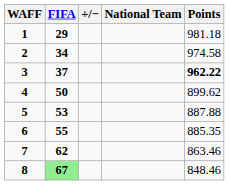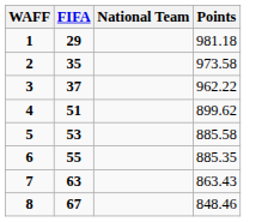- column: +/−
2 | FIFA: 34 -> 35
2 | Points: 974.58 -> 973.58
3 | Points: bold -> normal
4 | FIFA: 50 -> 51
5 | Points: 887.88 -> 885.58
7 | FIFA: 62 -> 63
7 | Points: 863.46 -> 863.43
8 | FIFA: lightgreen background -> no background
